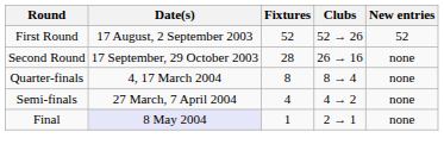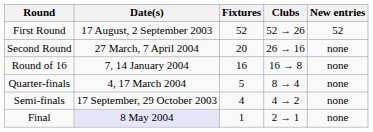Second Round | Date(s): 17 September, 29 October 2003 -> 27 March, 7 April 2004
Second Round | Fixtures: 28 -> 20
+ row: Round of 16 | 7, 14 January 2004 | 16 | 16 → 8 | none
Quarter-finals | Fixtures: 8 -> 5
Semi-finals | Date(s): 27 March, 7 April 2004 -> 17 September, 29 October 2003
